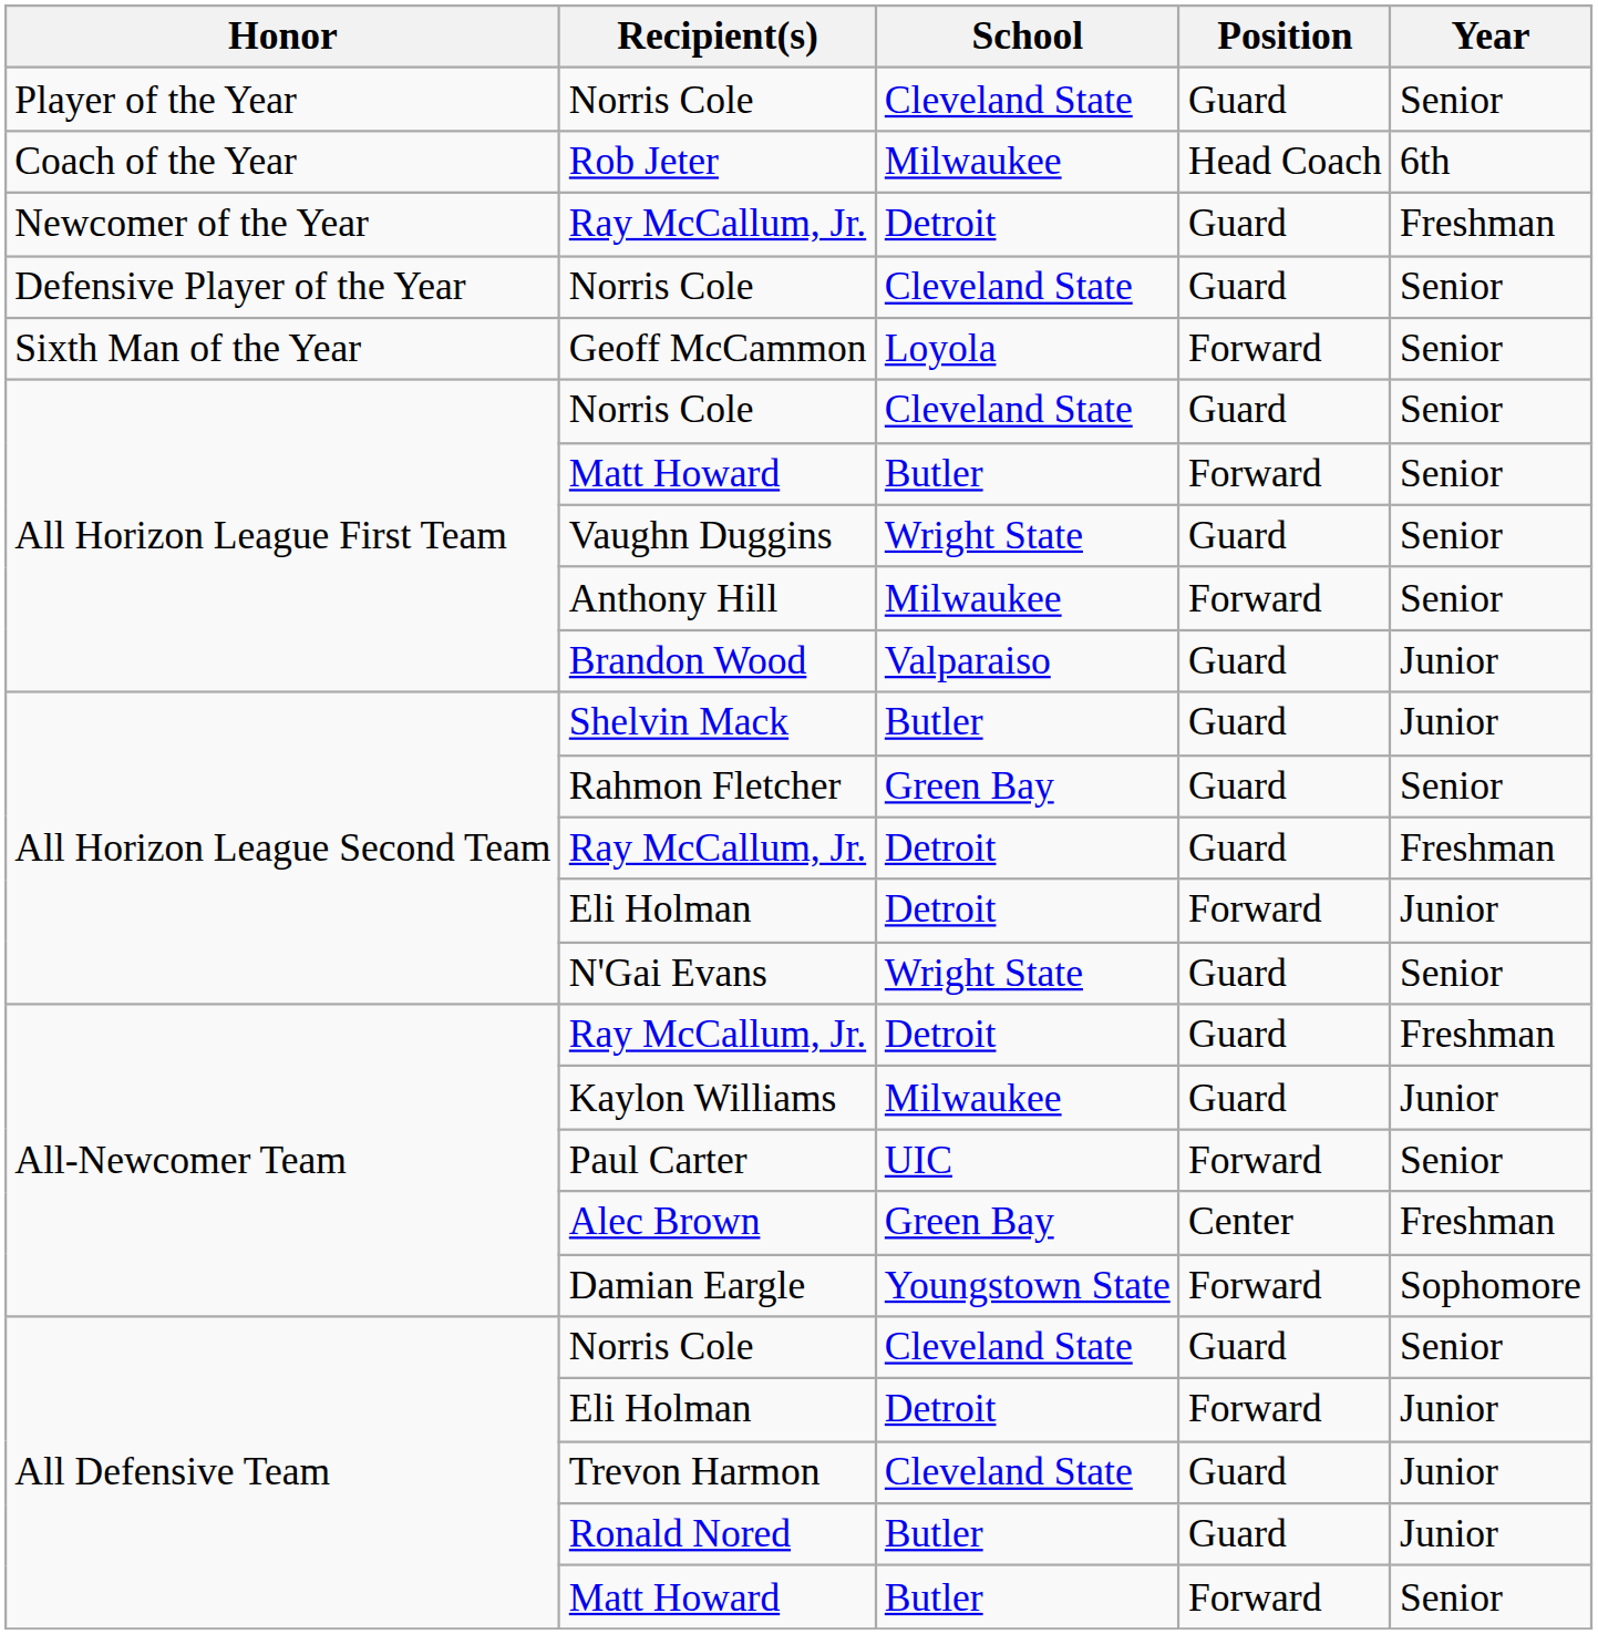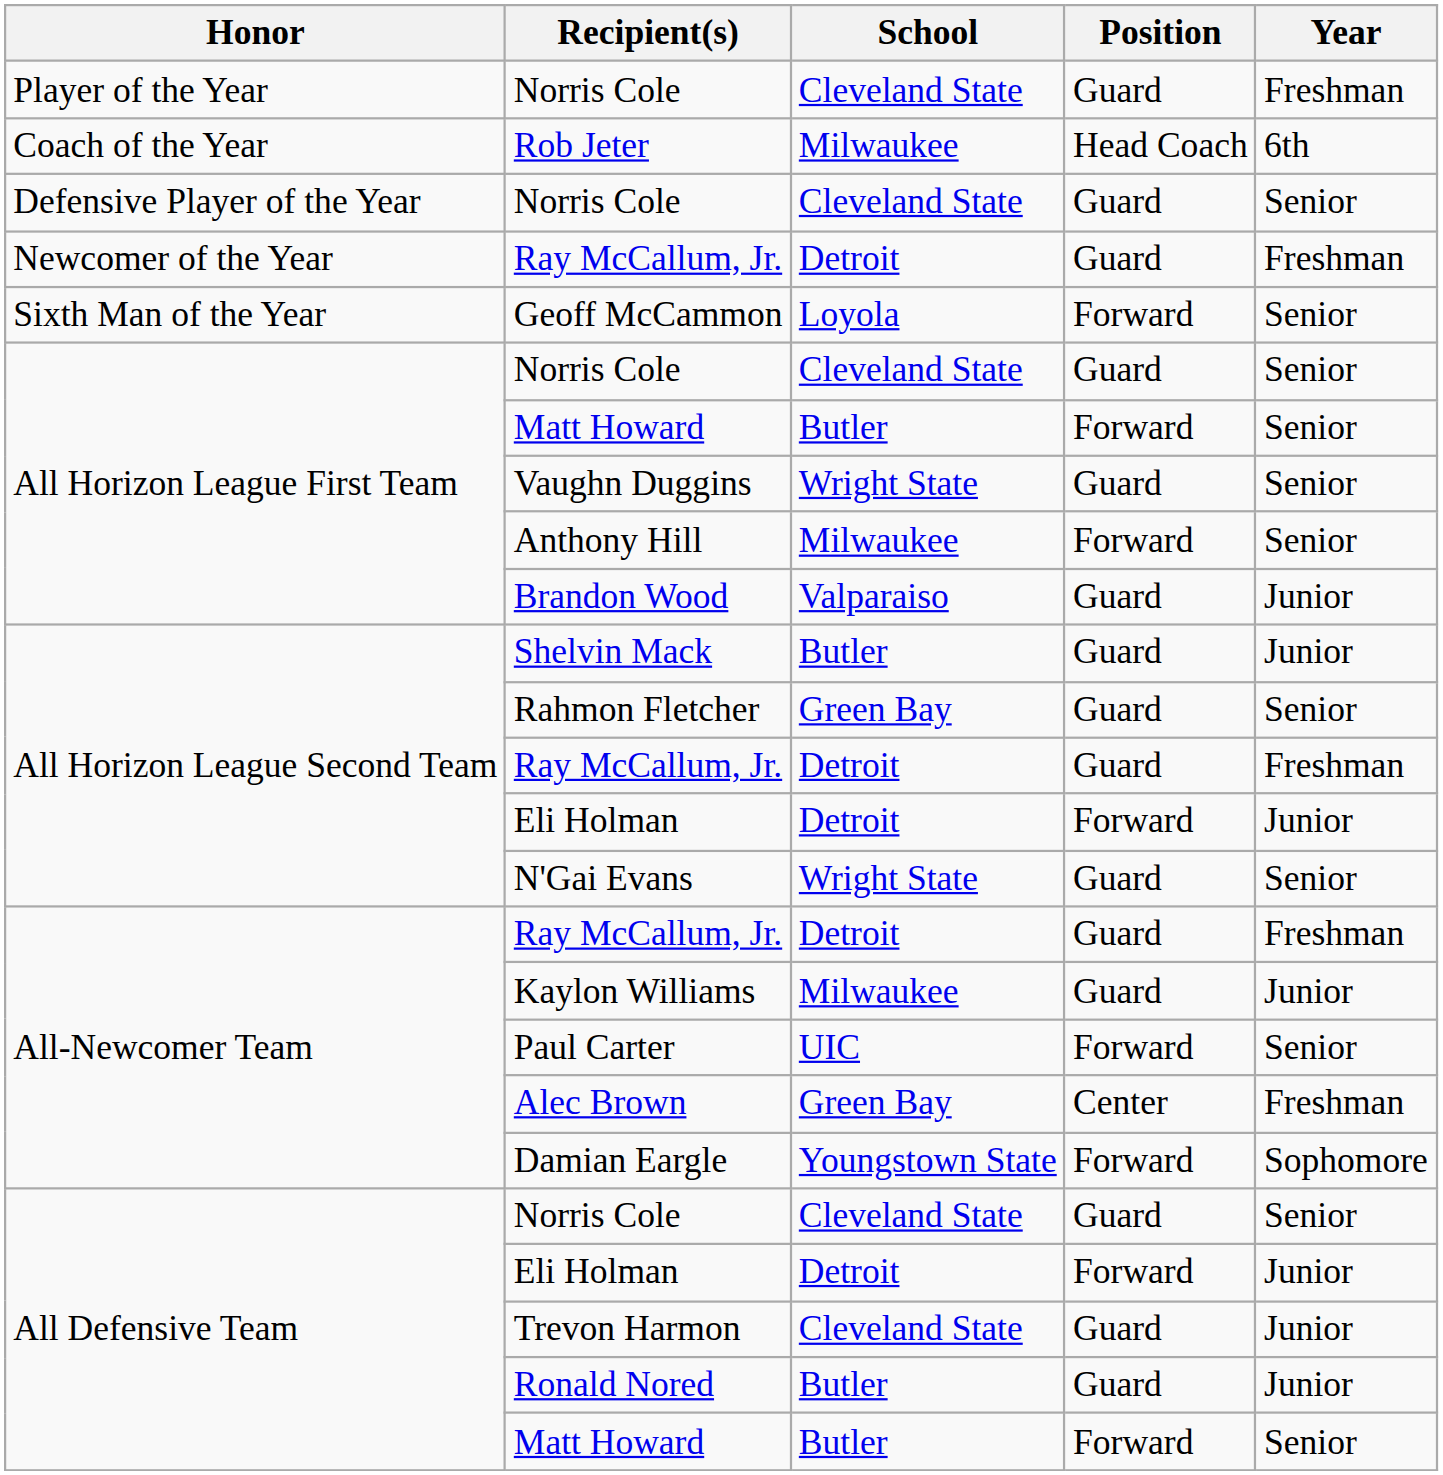Player of the Year / Norris Cole | Year: Senior -> Freshman
rows swapped: Newcomer of the Year / Ray McCallum, Jr. <-> Defensive Player of the Year / Norris Cole
